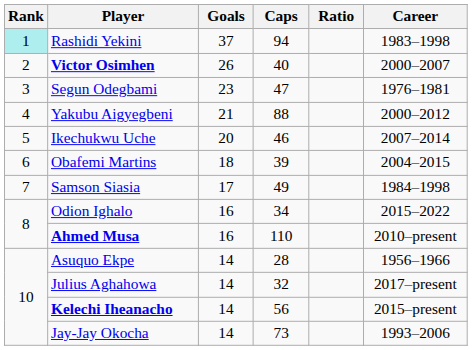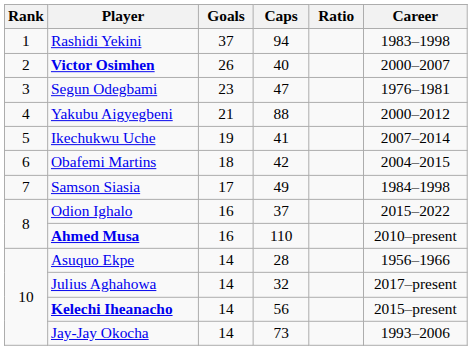Rashidi Yekini | Rank: paleturquoise background -> no background
Ikechukwu Uche | Goals: 20 -> 19
Ikechukwu Uche | Caps: 46 -> 41
Obafemi Martins | Caps: 39 -> 42
Odion Ighalo | Caps: 34 -> 37
